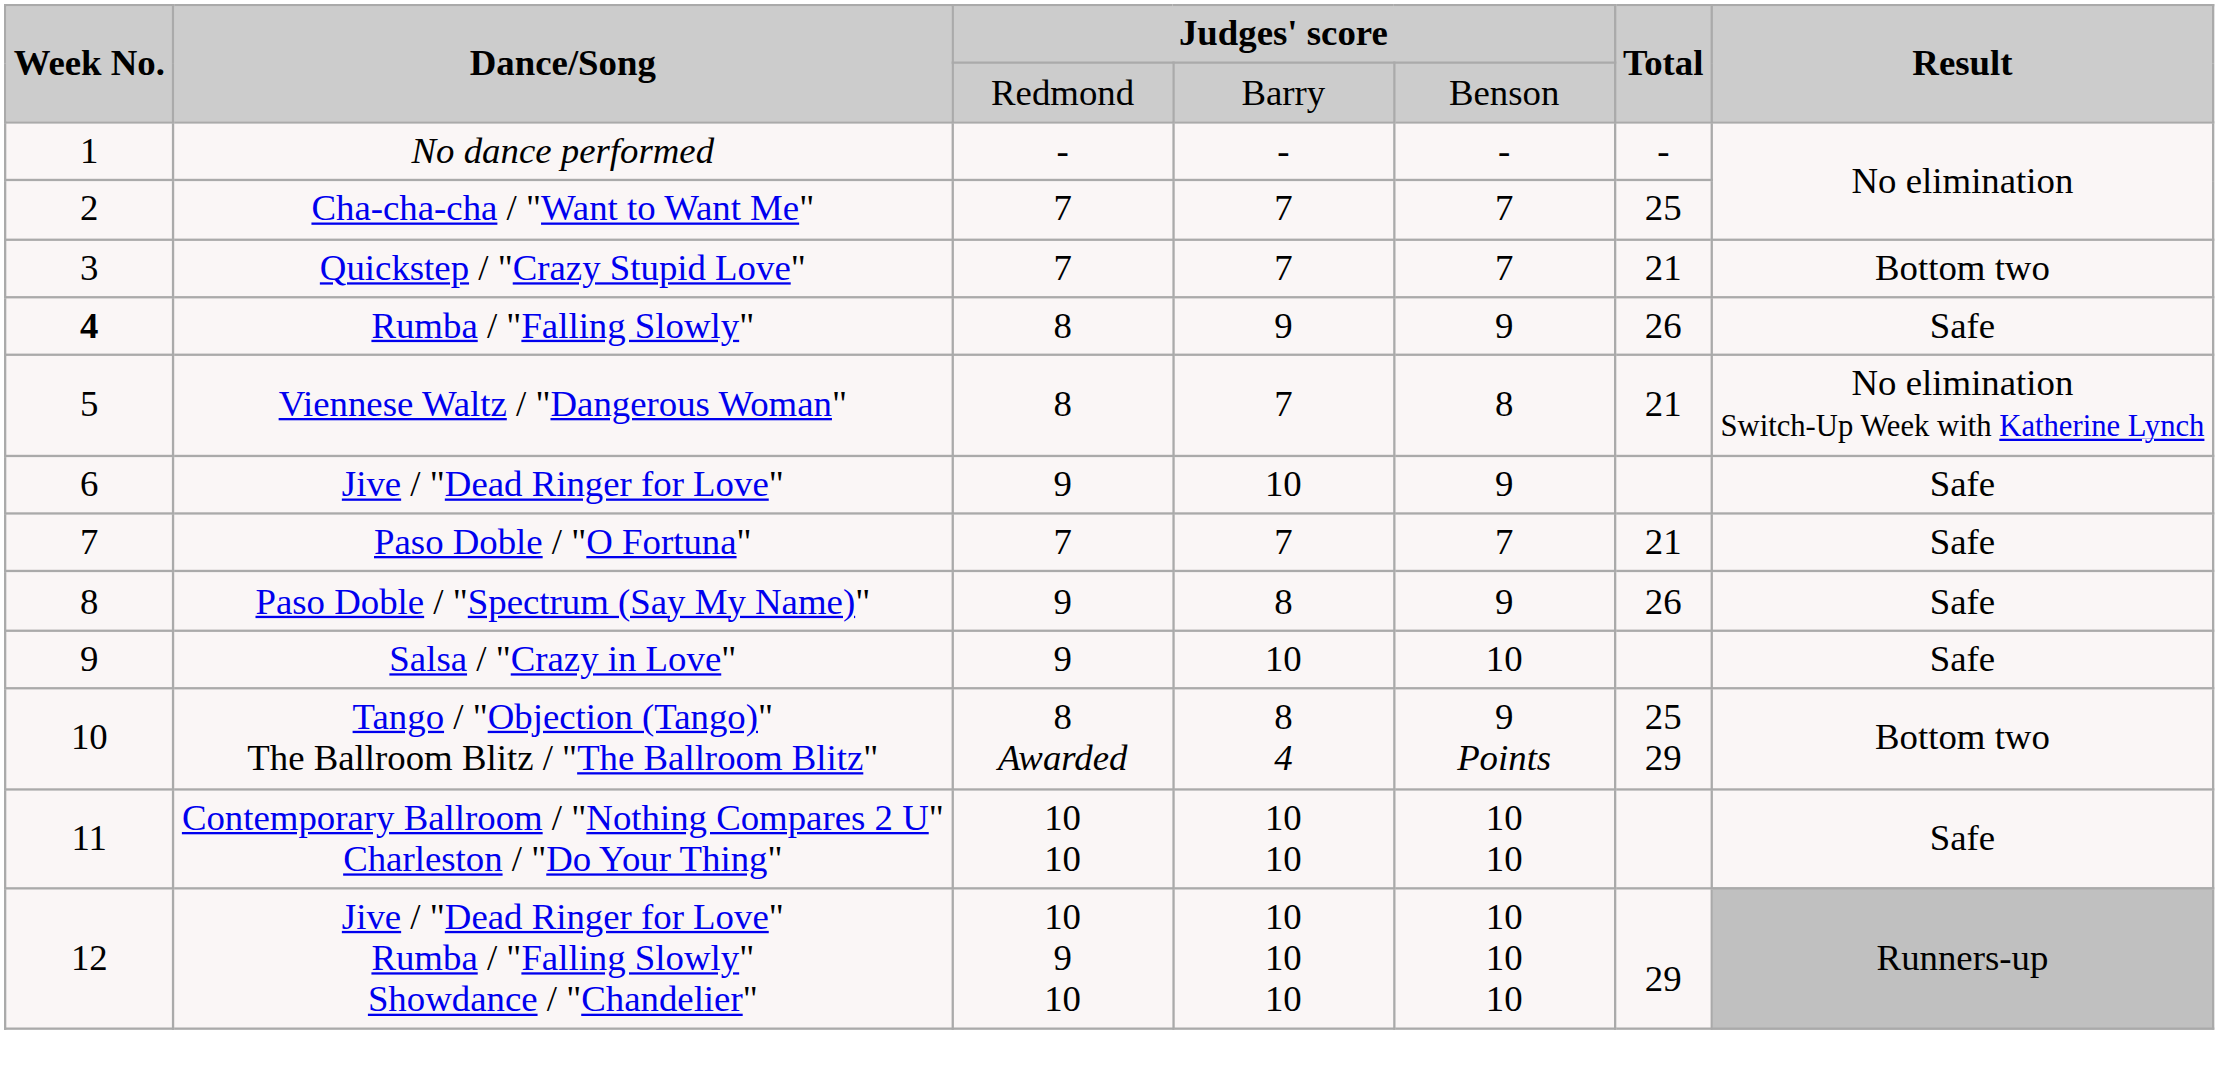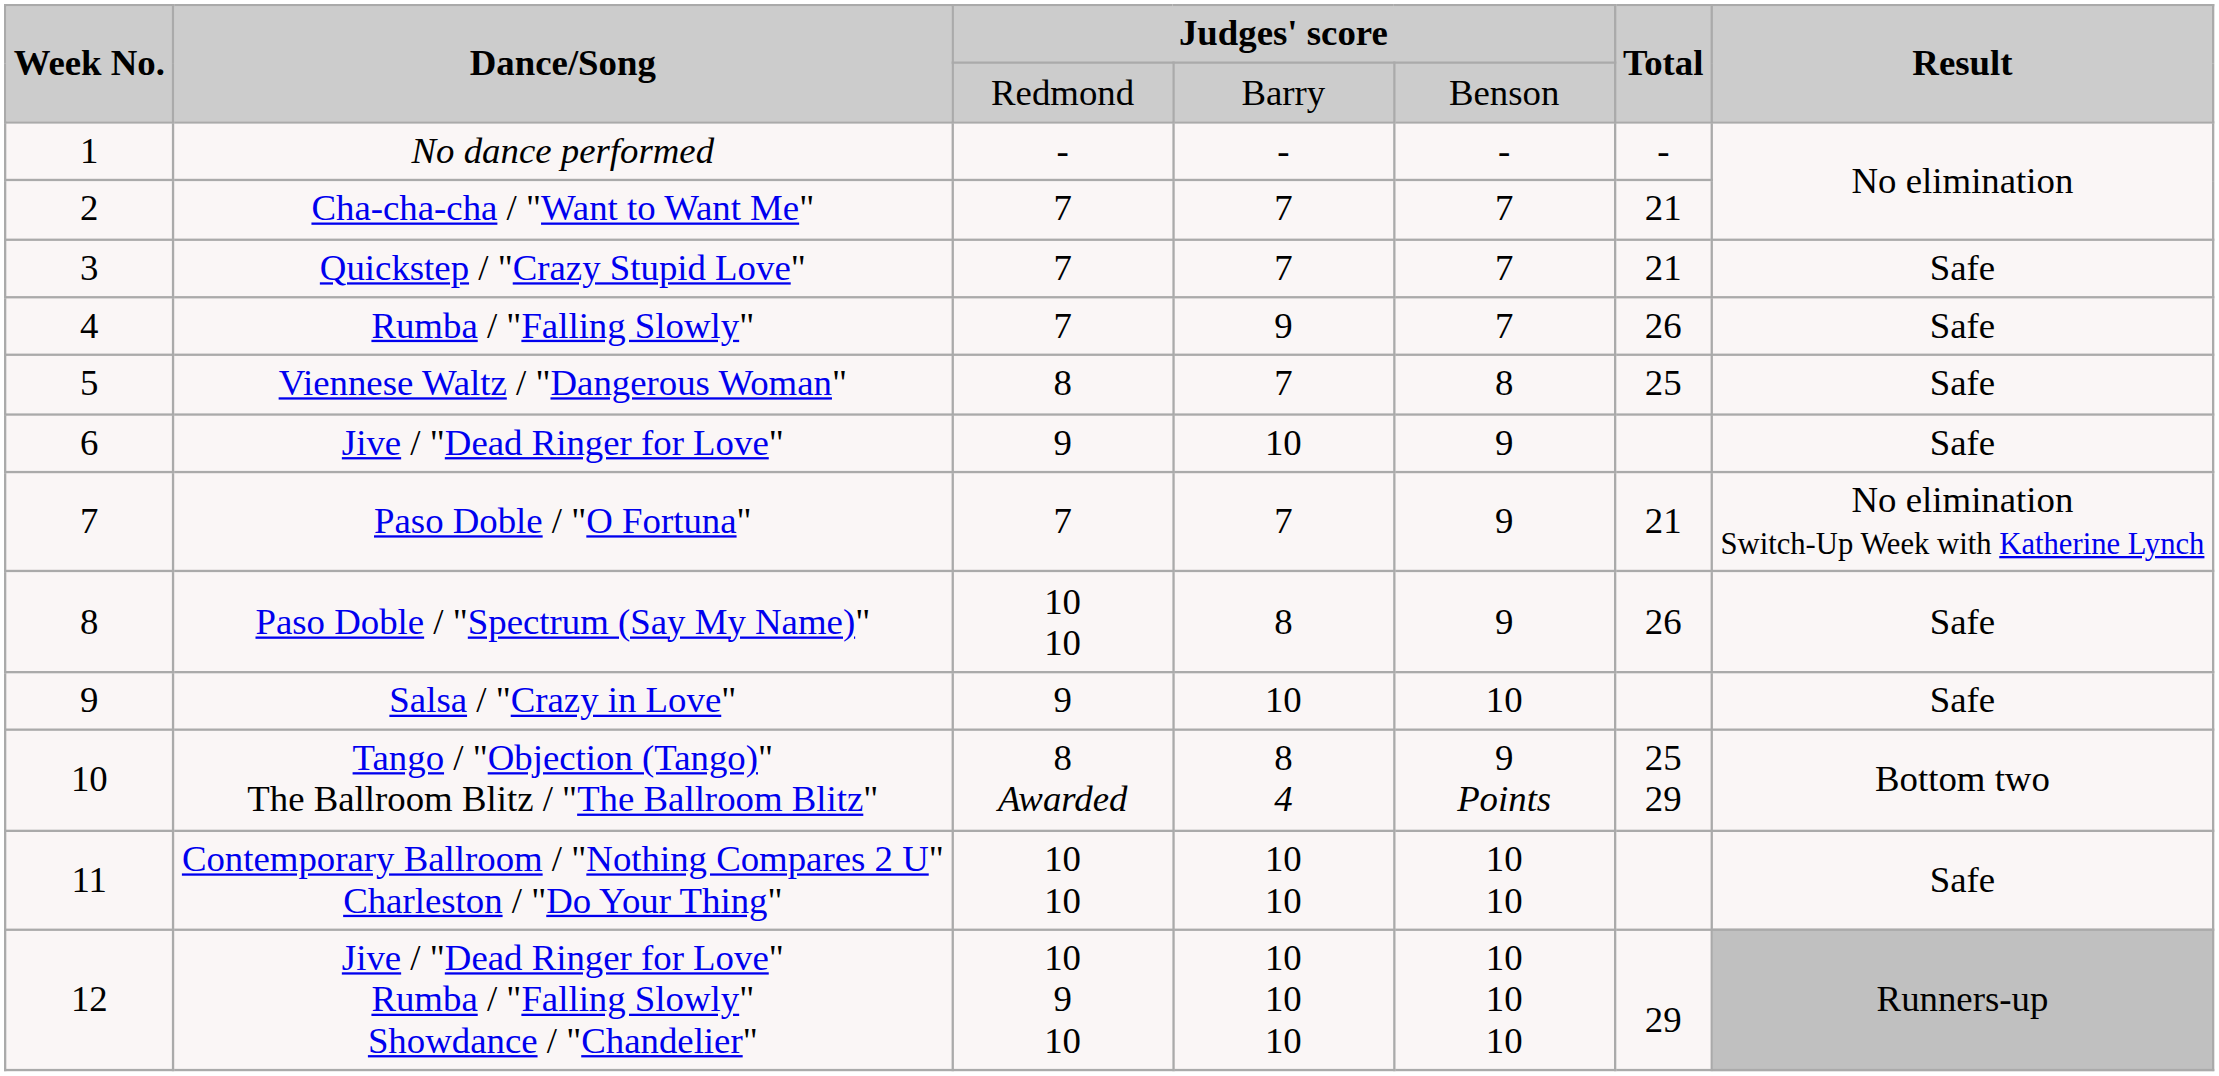Cha-cha-cha / "Want to Want Me" | Total: 25 -> 21
Quickstep / "Crazy Stupid Love" | Result: Bottom two -> Safe
Rumba / "Falling Slowly" | Week No.: bold -> normal
Rumba / "Falling Slowly" | column 3: 8 -> 7
Rumba / "Falling Slowly" | column 5: 9 -> 7
Viennese Waltz / "Dangerous Woman" | Total: 21 -> 25
Viennese Waltz / "Dangerous Woman" | Result: No elimination Switch-Up Week with Katherine Lynch -> Safe
Paso Doble / "O Fortuna" | column 5: 7 -> 9
Paso Doble / "O Fortuna" | Result: Safe -> No elimination Switch-Up Week with Katherine Lynch
Paso Doble / "Spectrum (Say My Name)" | column 3: 9 -> 10 10
